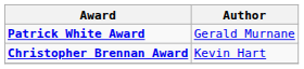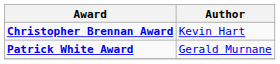rows swapped: Christopher Brennan Award <-> Patrick White Award
